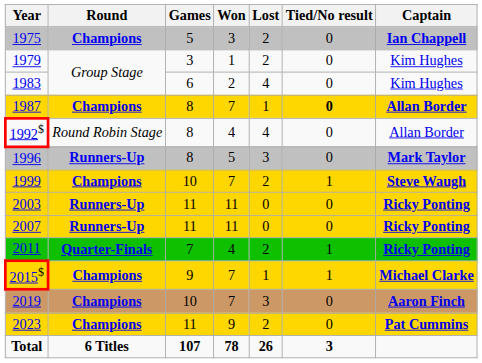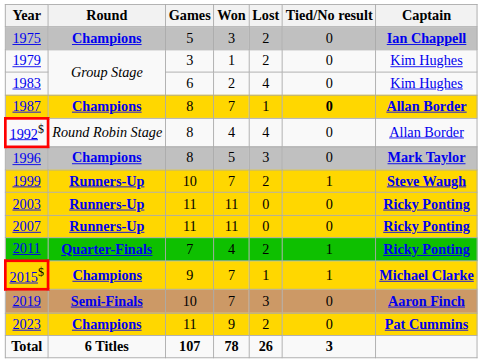1996 | Round: Runners-Up -> Champions
1999 | Round: Champions -> Runners-Up
2019 | Round: Champions -> Semi-Finals
